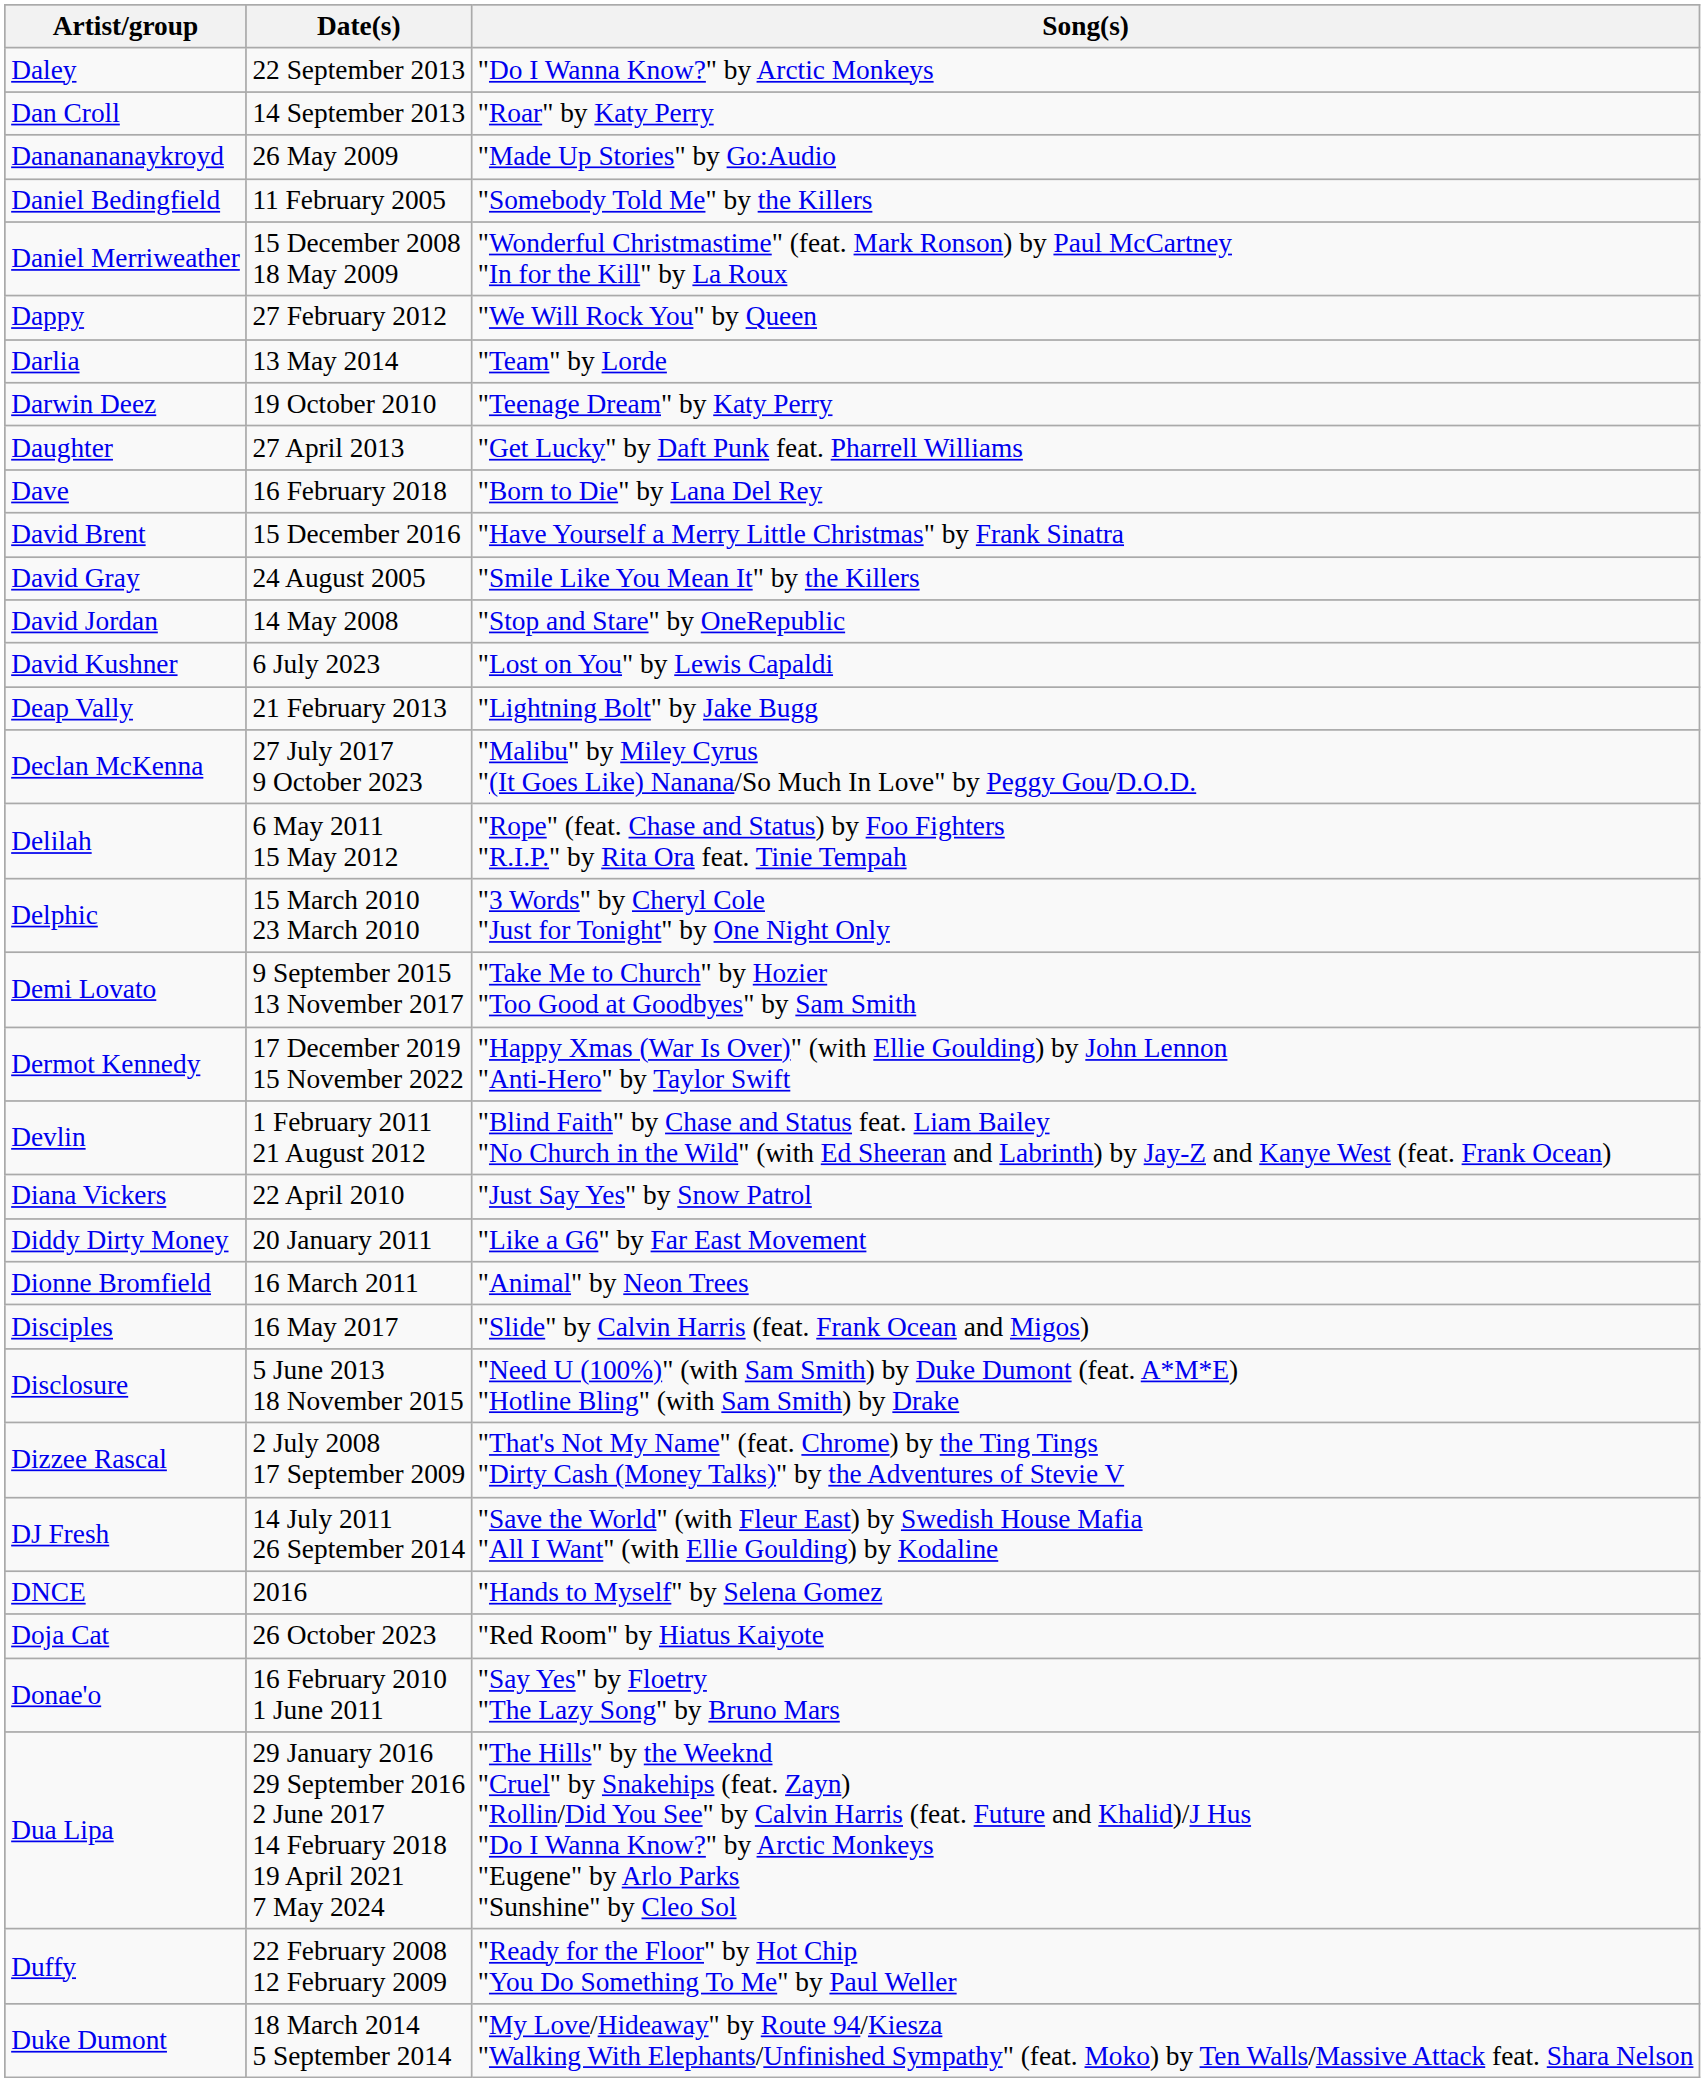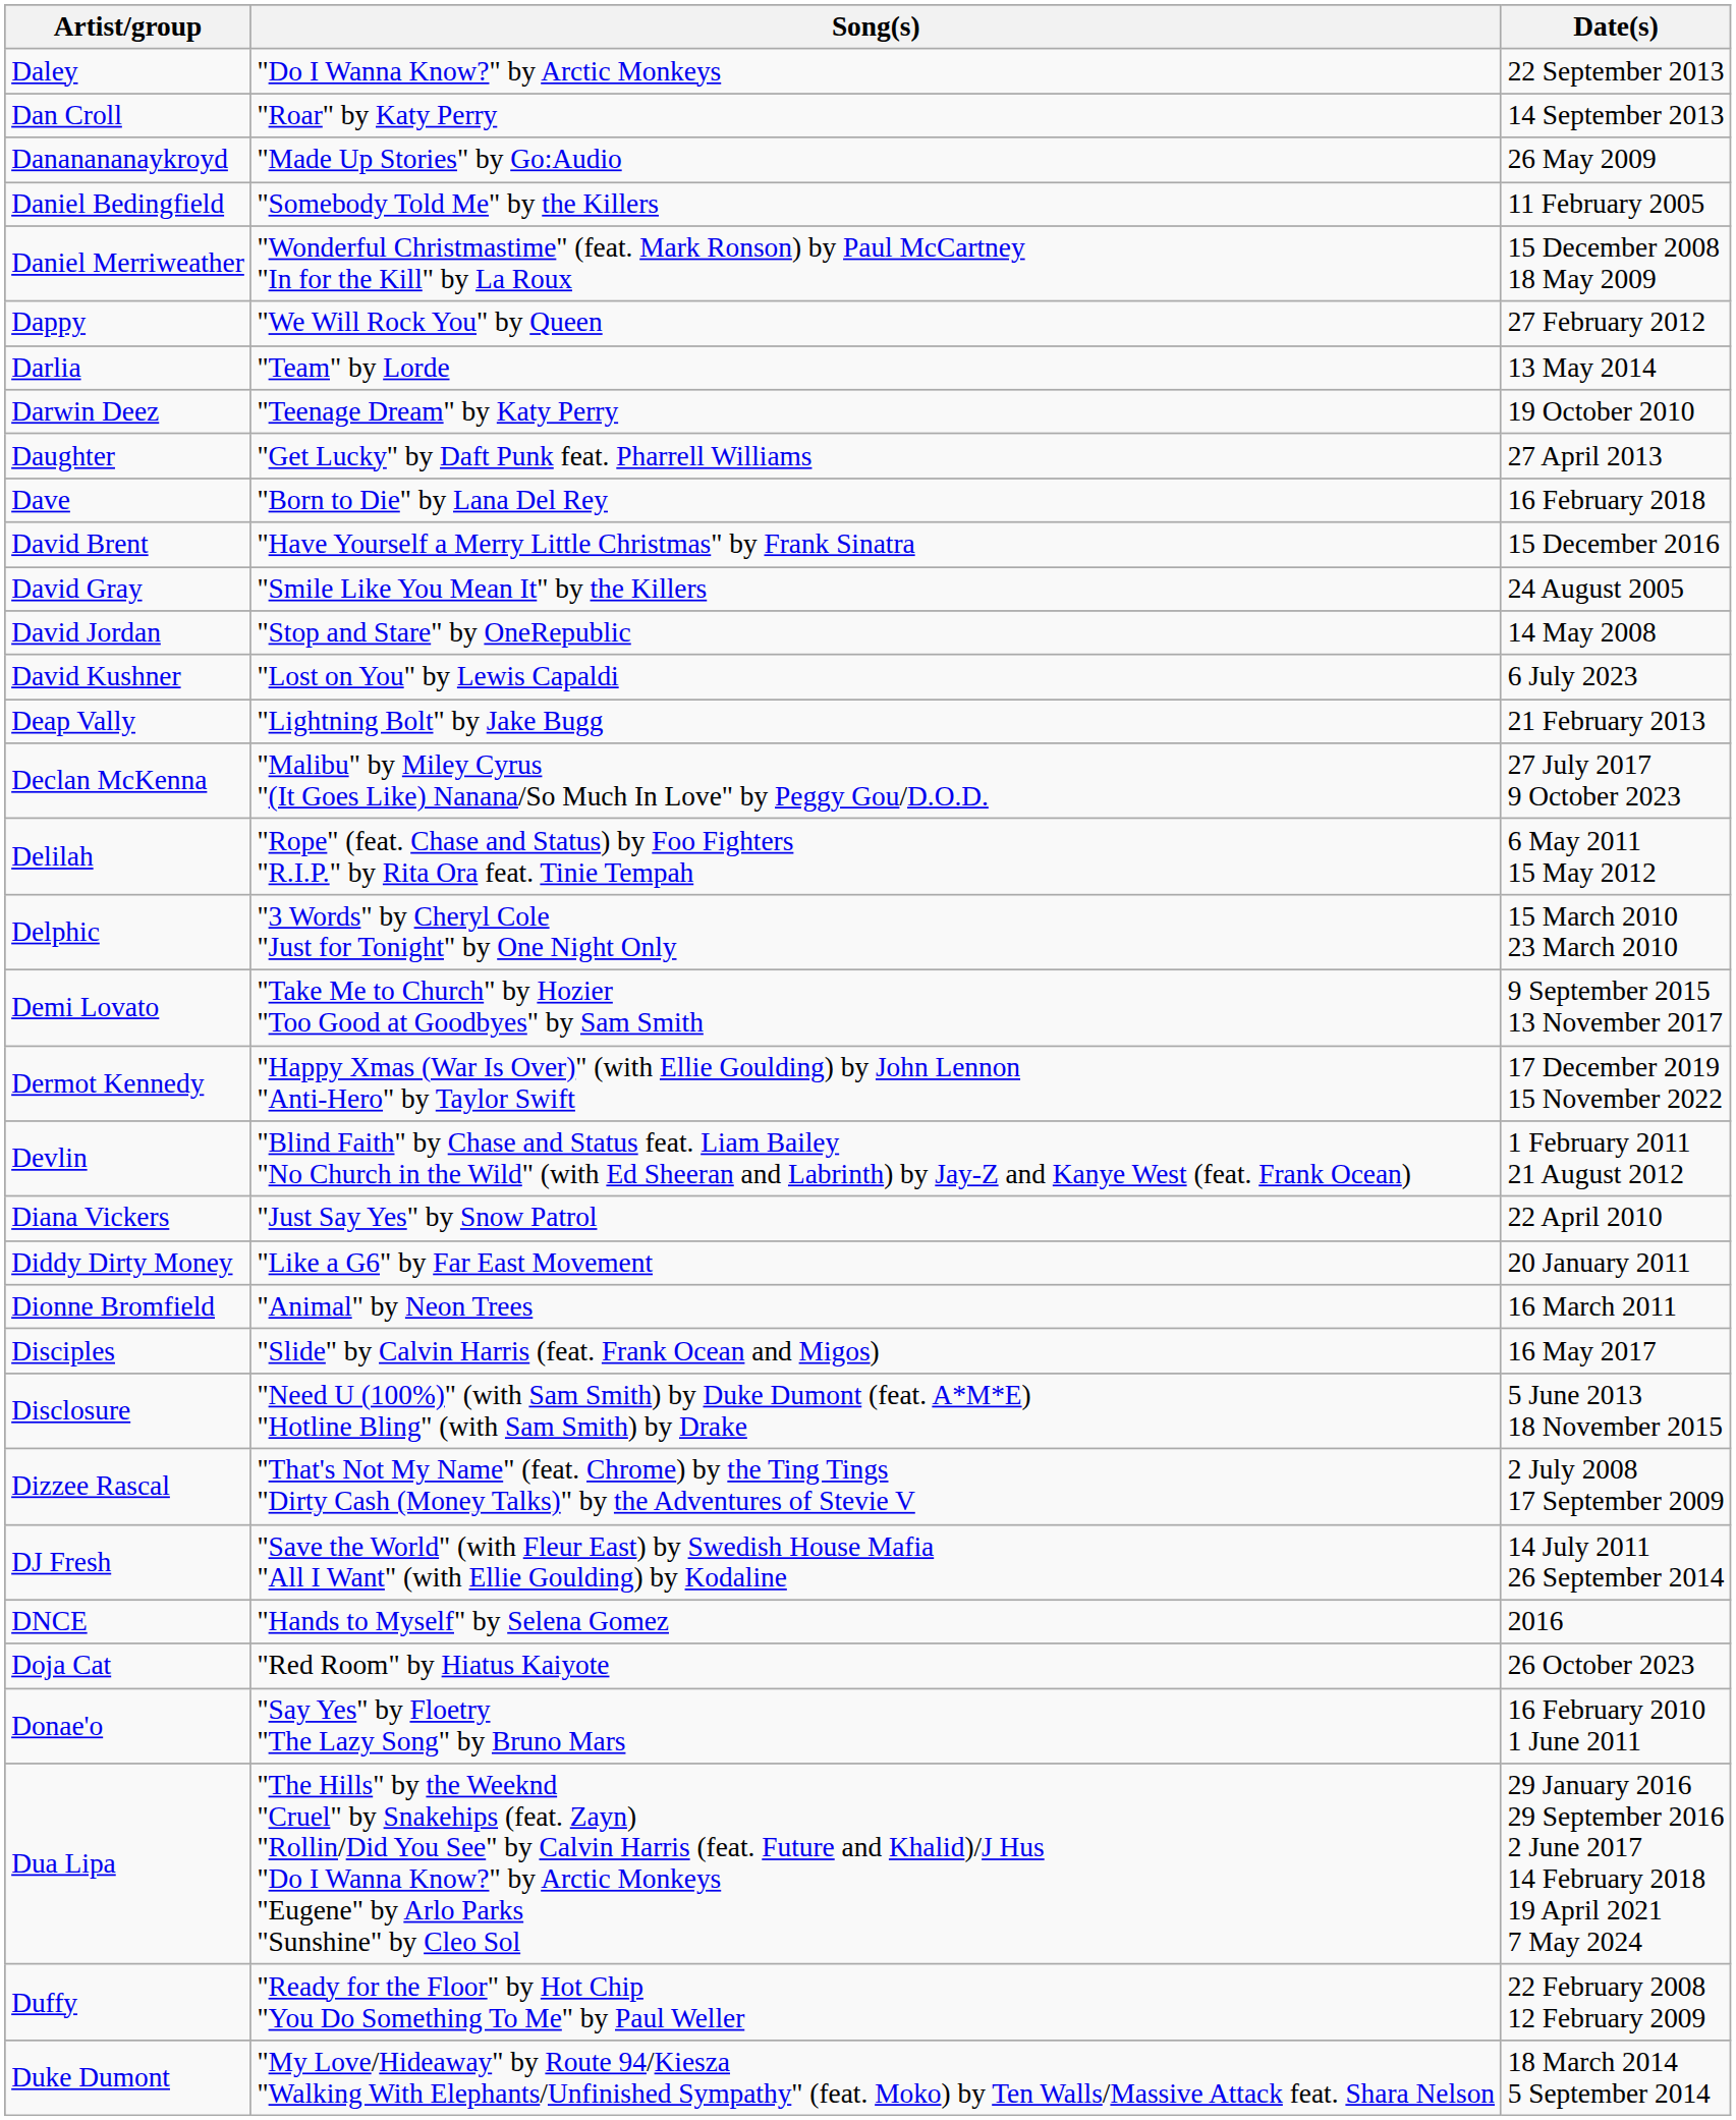columns swapped: Song(s) <-> Date(s)
